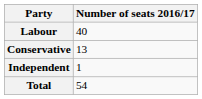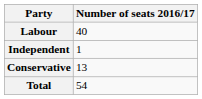rows swapped: Conservative <-> Independent
